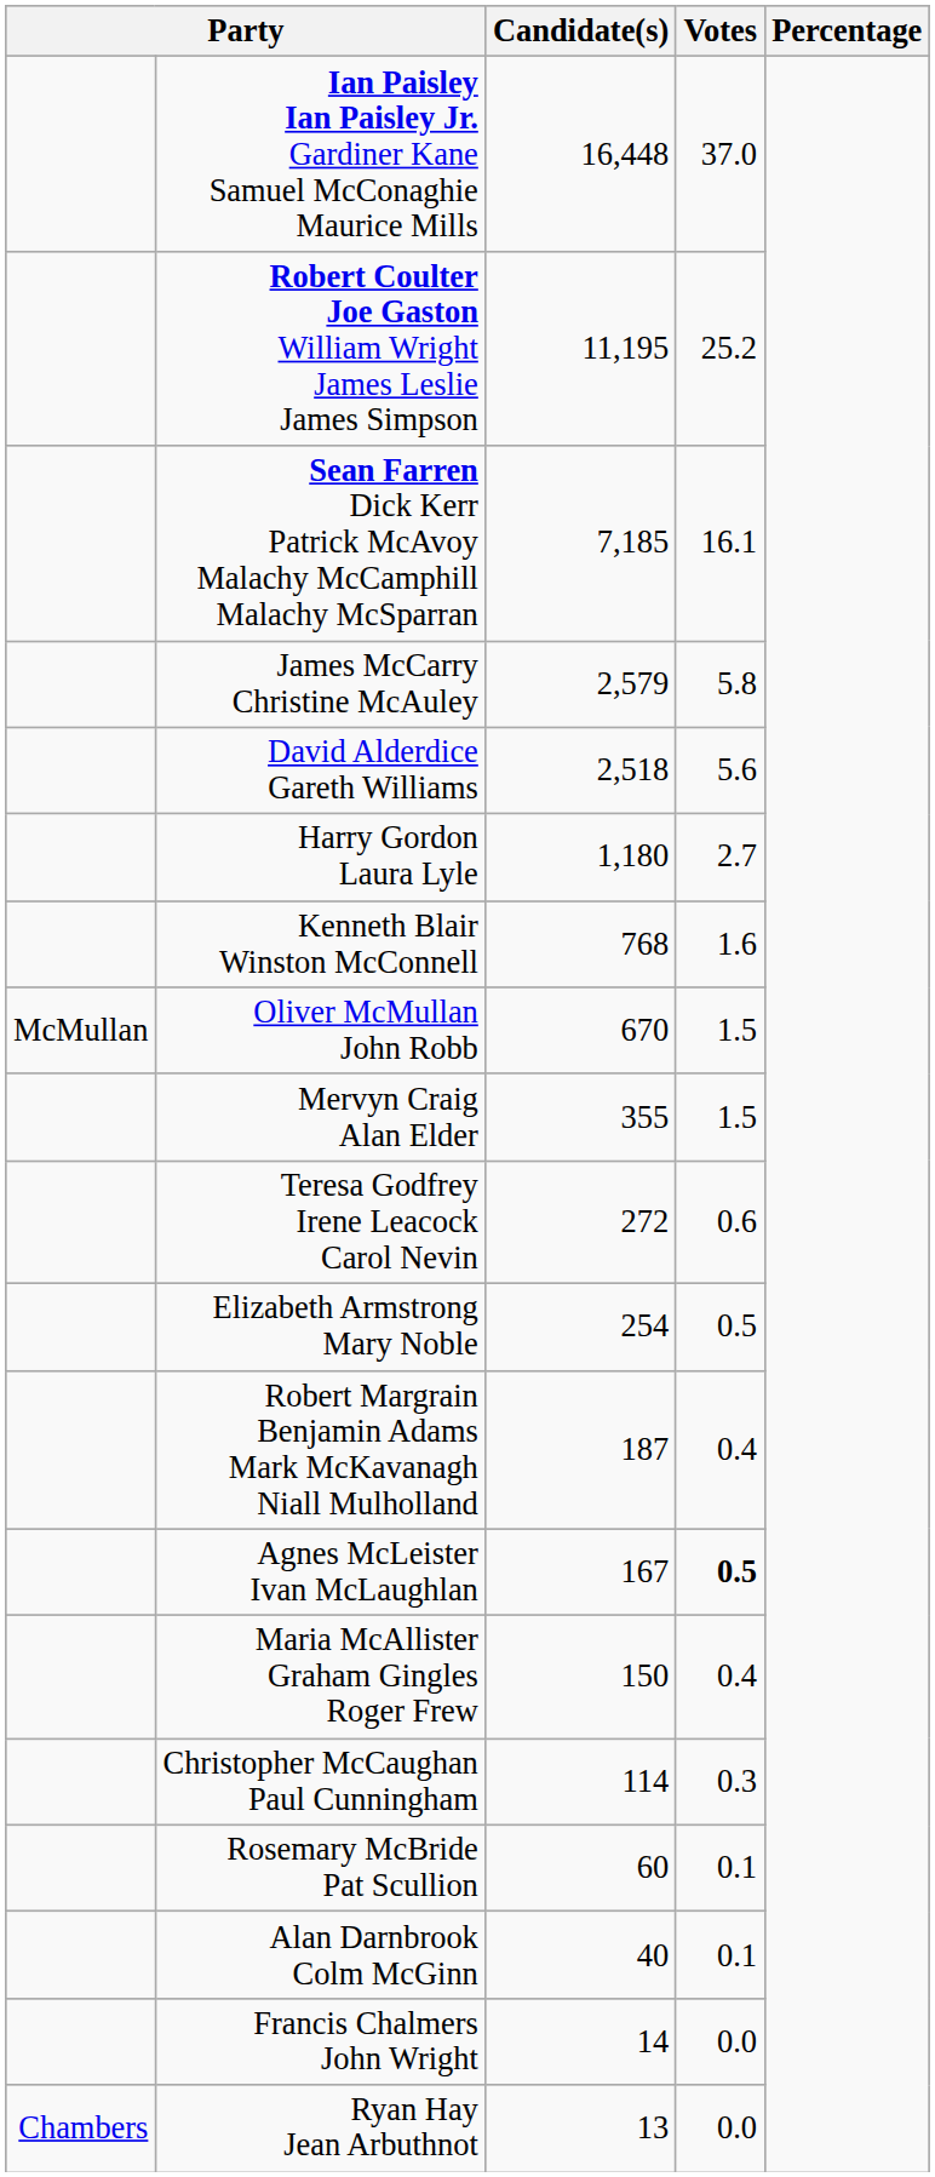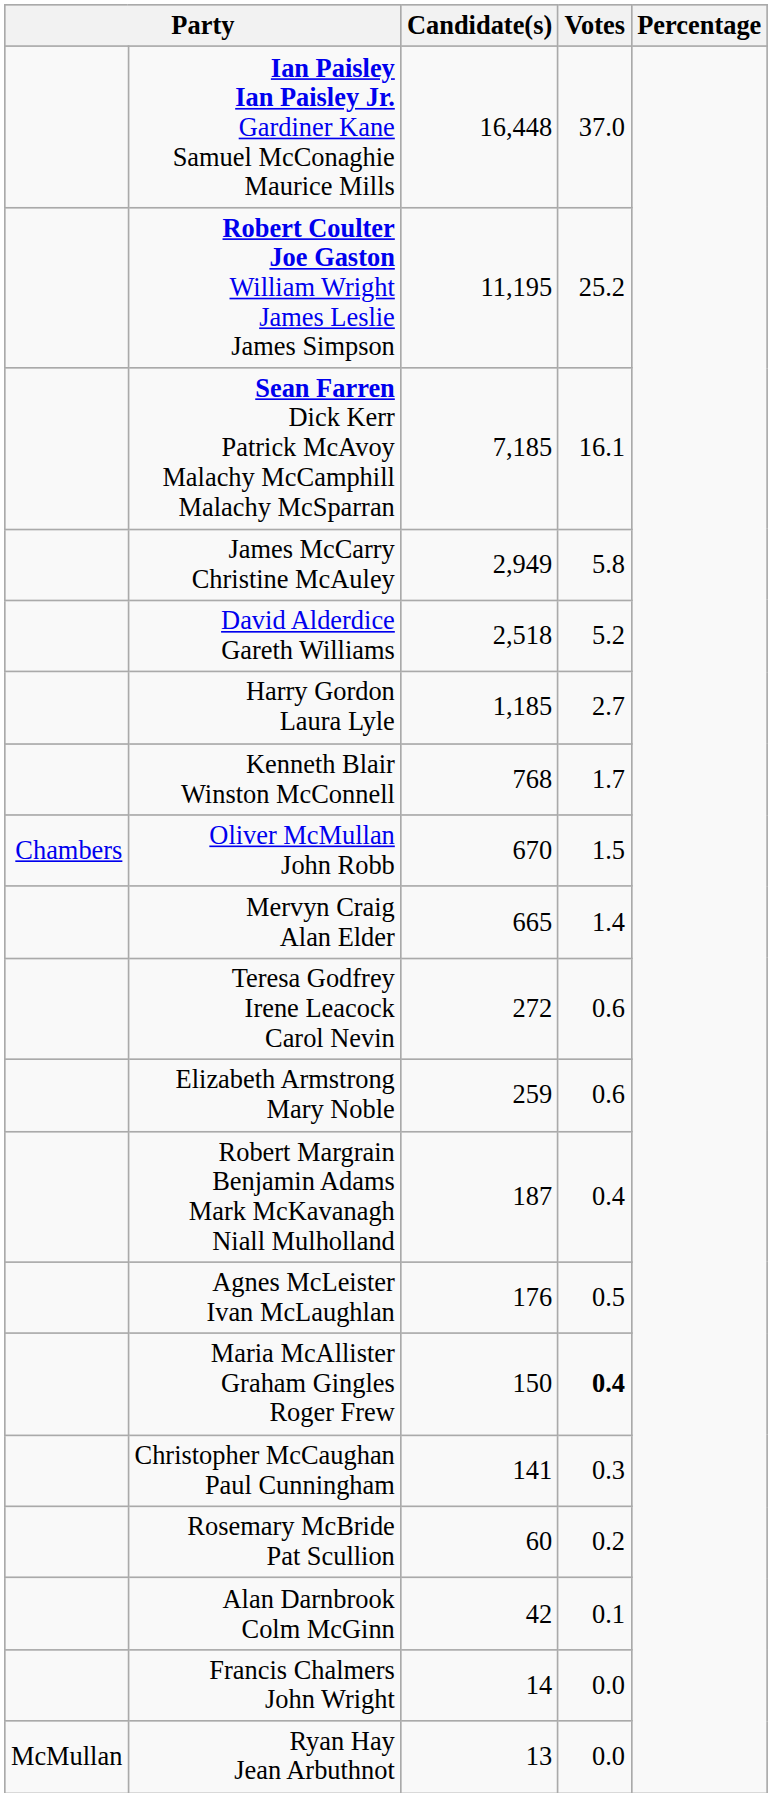James McCarry Christine McAuley | Candidate(s): 2,579 -> 2,949
David Alderdice Gareth Williams | Votes: 5.6 -> 5.2
Harry Gordon Laura Lyle | Candidate(s): 1,180 -> 1,185
Kenneth Blair Winston McConnell | Votes: 1.6 -> 1.7
Oliver McMullan John Robb | column 1: McMullan -> Chambers
Mervyn Craig Alan Elder | Candidate(s): 355 -> 665
Mervyn Craig Alan Elder | Votes: 1.5 -> 1.4
Elizabeth Armstrong Mary Noble | Candidate(s): 254 -> 259
Elizabeth Armstrong Mary Noble | Votes: 0.5 -> 0.6
Agnes McLeister Ivan McLaughlan | Candidate(s): 167 -> 176
Agnes McLeister Ivan McLaughlan | Votes: bold -> normal
Maria McAllister Graham Gingles Roger Frew | Votes: normal -> bold
Christopher McCaughan Paul Cunningham | Candidate(s): 114 -> 141
Rosemary McBride Pat Scullion | Votes: 0.1 -> 0.2
Alan Darnbrook Colm McGinn | Candidate(s): 40 -> 42
Ryan Hay Jean Arbuthnot | column 1: Chambers -> McMullan
